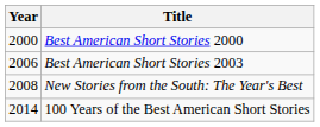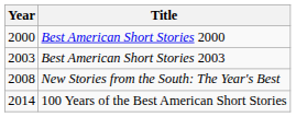Best American Short Stories 2003 | Year: 2006 -> 2003
